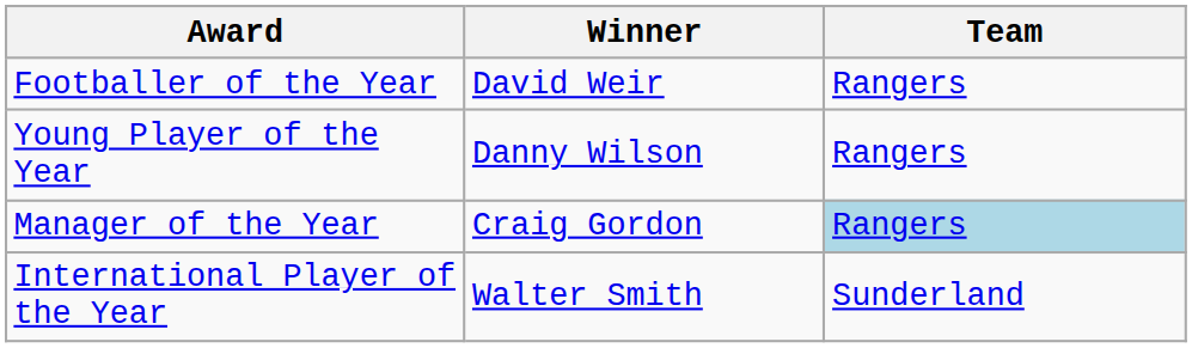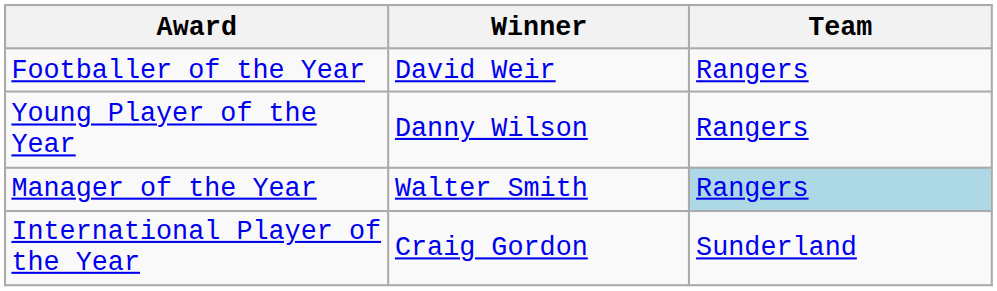Manager of the Year | Winner: Craig Gordon -> Walter Smith
International Player of the Year | Winner: Walter Smith -> Craig Gordon
